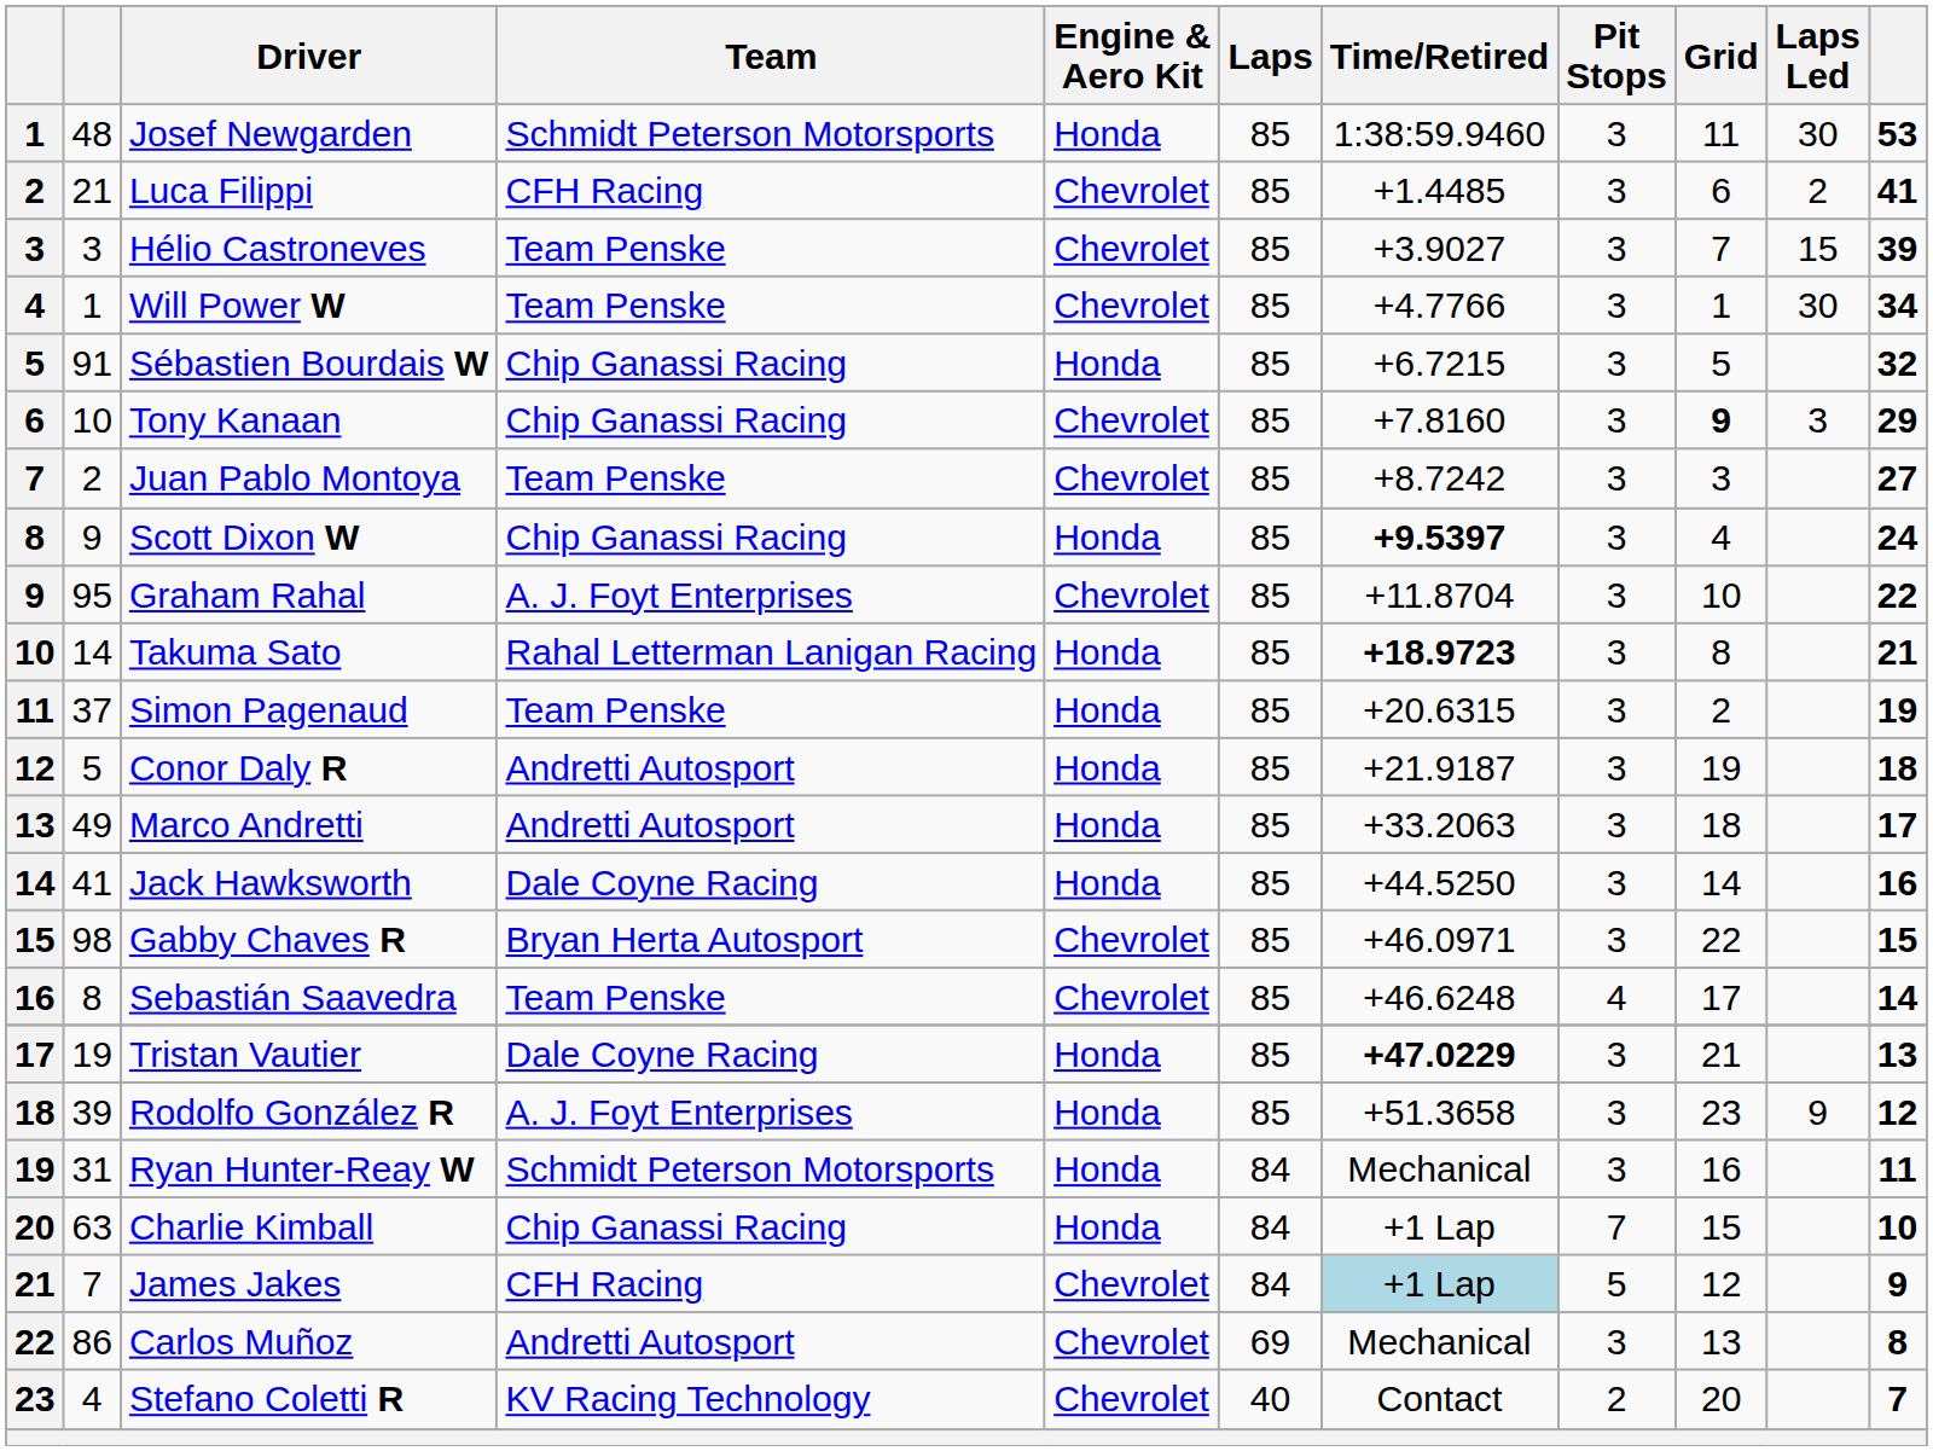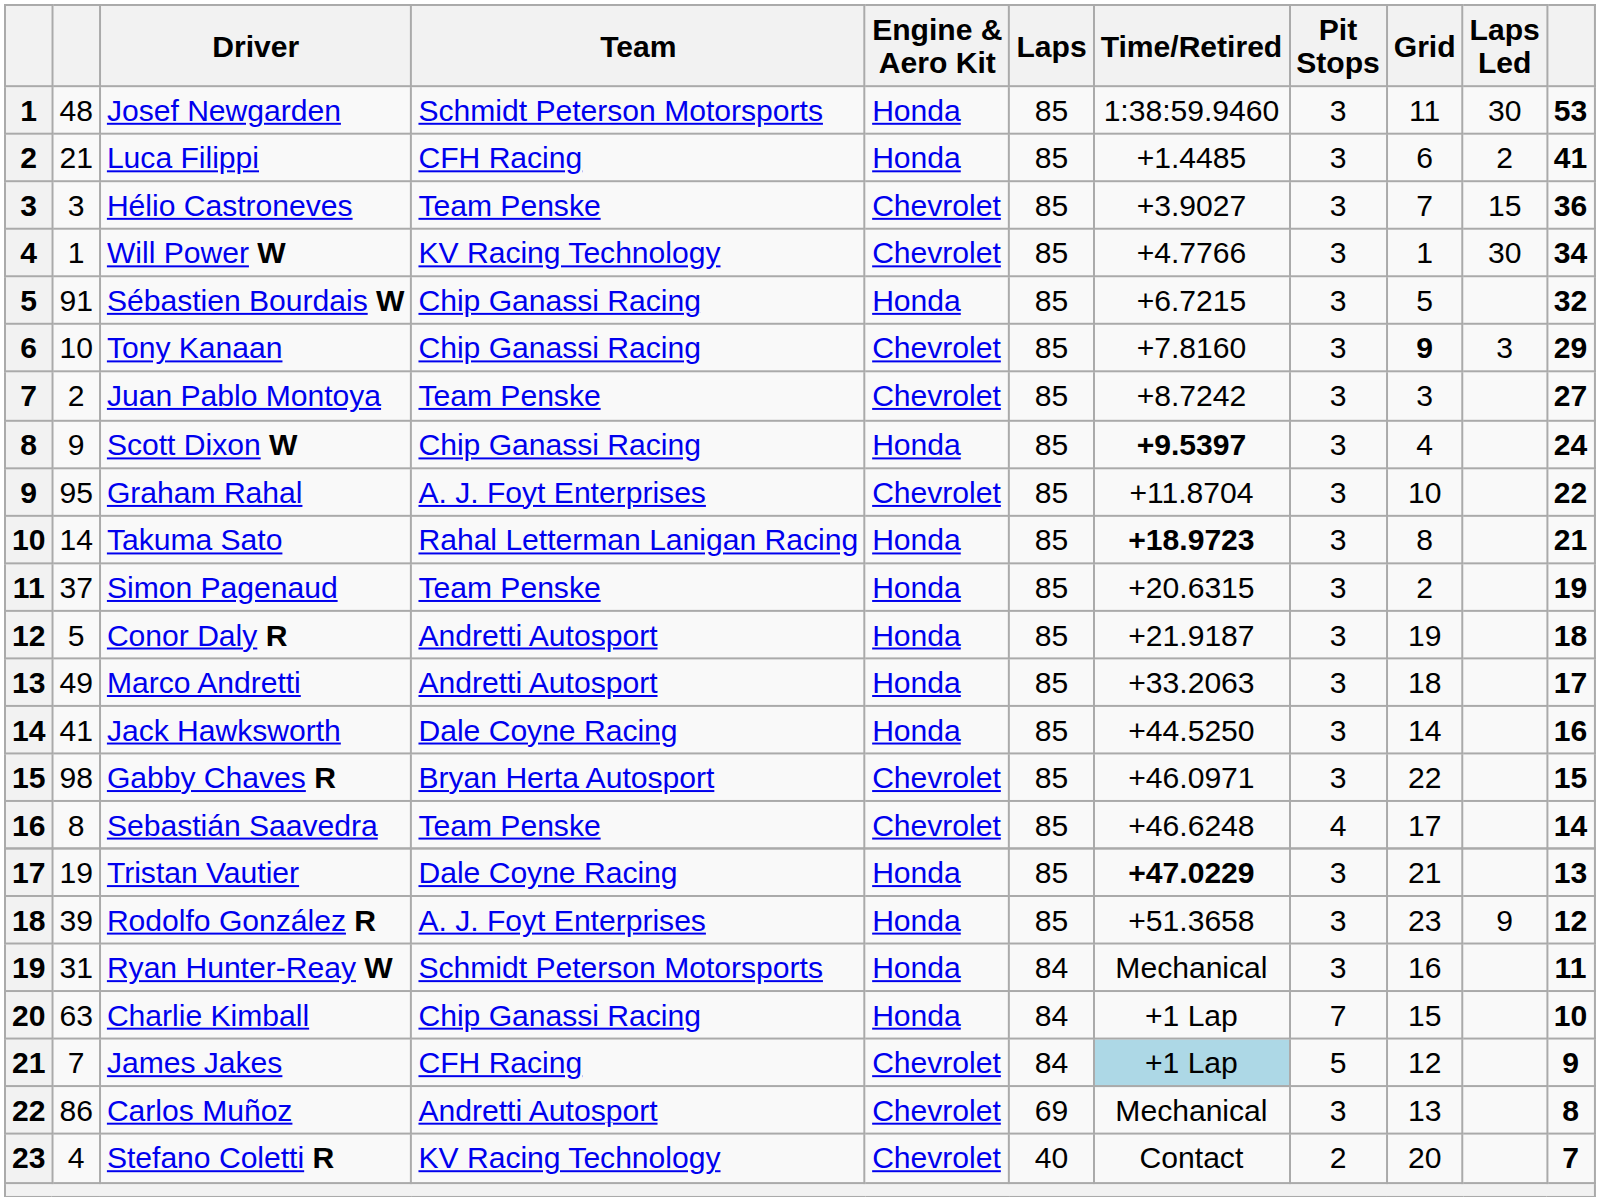Luca Filippi | Engine & Aero Kit: Chevrolet -> Honda
Hélio Castroneves | column 11: 39 -> 36
Will Power W | Team: Team Penske -> KV Racing Technology
